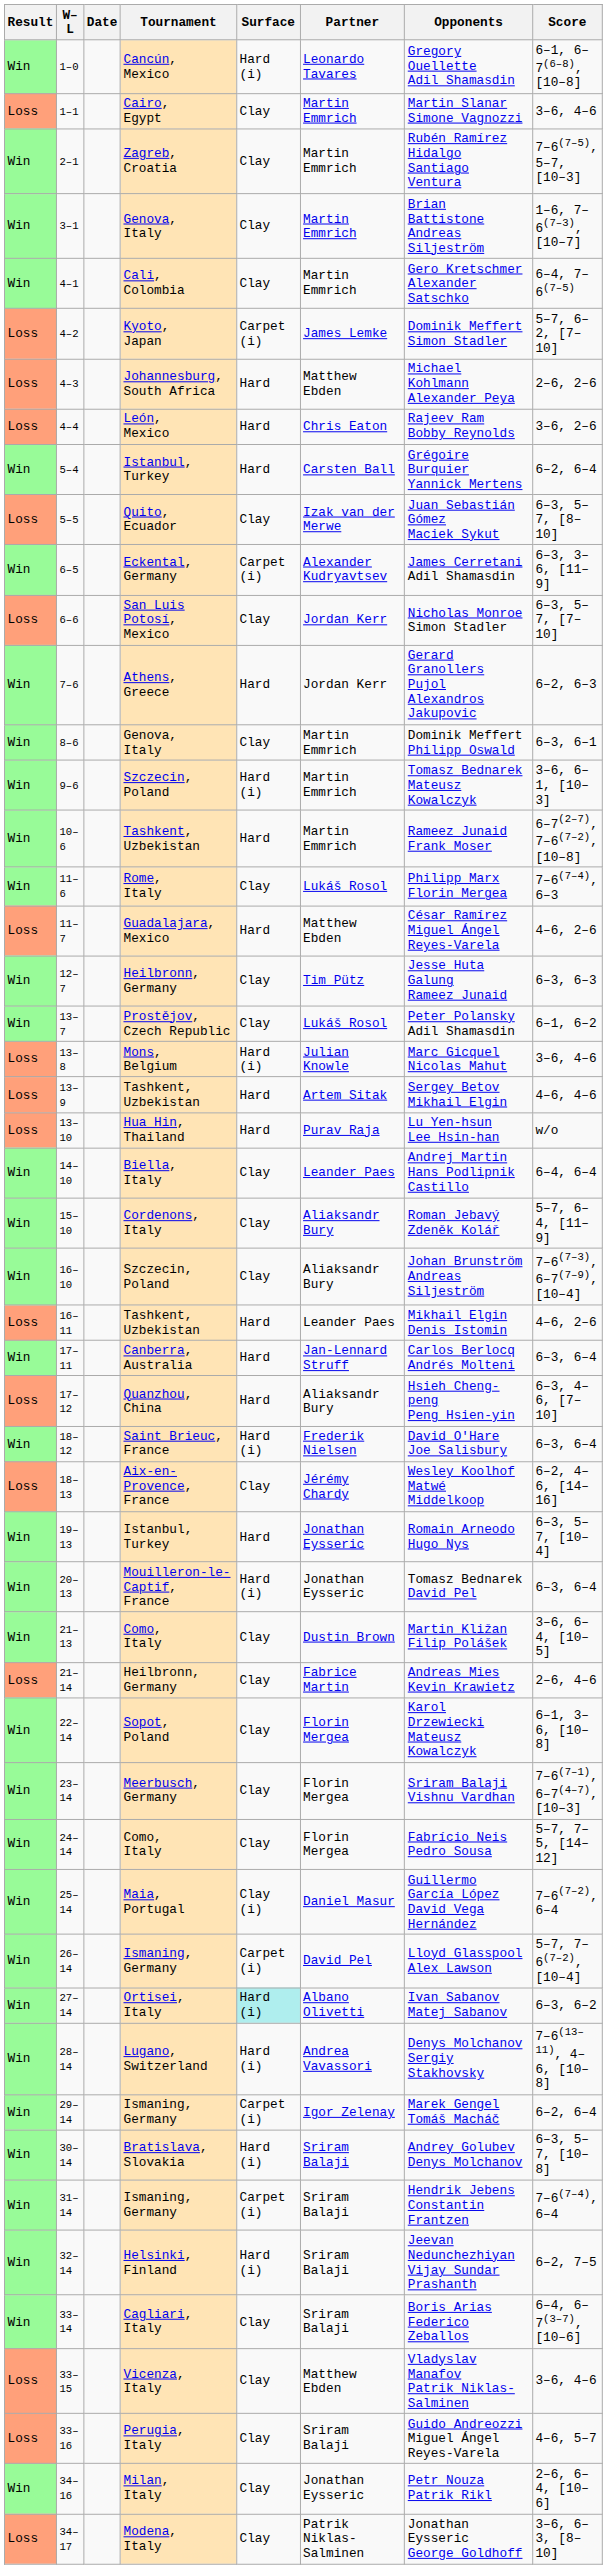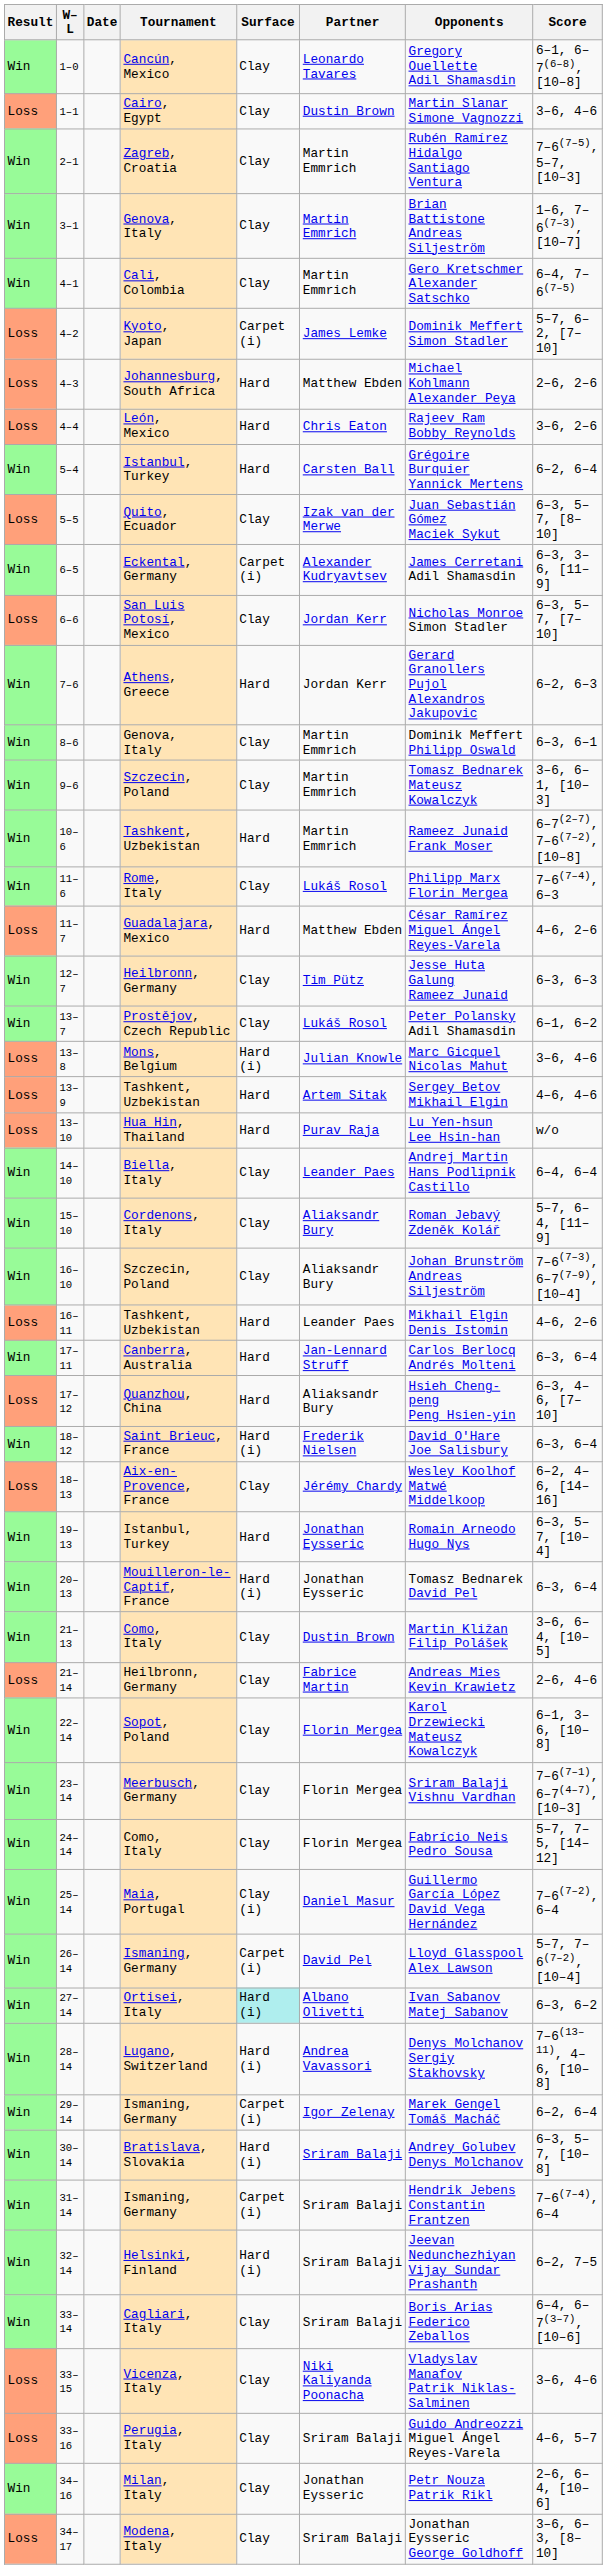1–0 | Surface: Hard (i) -> Clay
1–1 | Partner: Martin Emmrich -> Dustin Brown
9–6 | Surface: Hard (i) -> Clay
33–15 | Partner: Matthew Ebden -> Niki Kaliyanda Poonacha
34–17 | Partner: Patrik Niklas-Salminen -> Sriram Balaji
